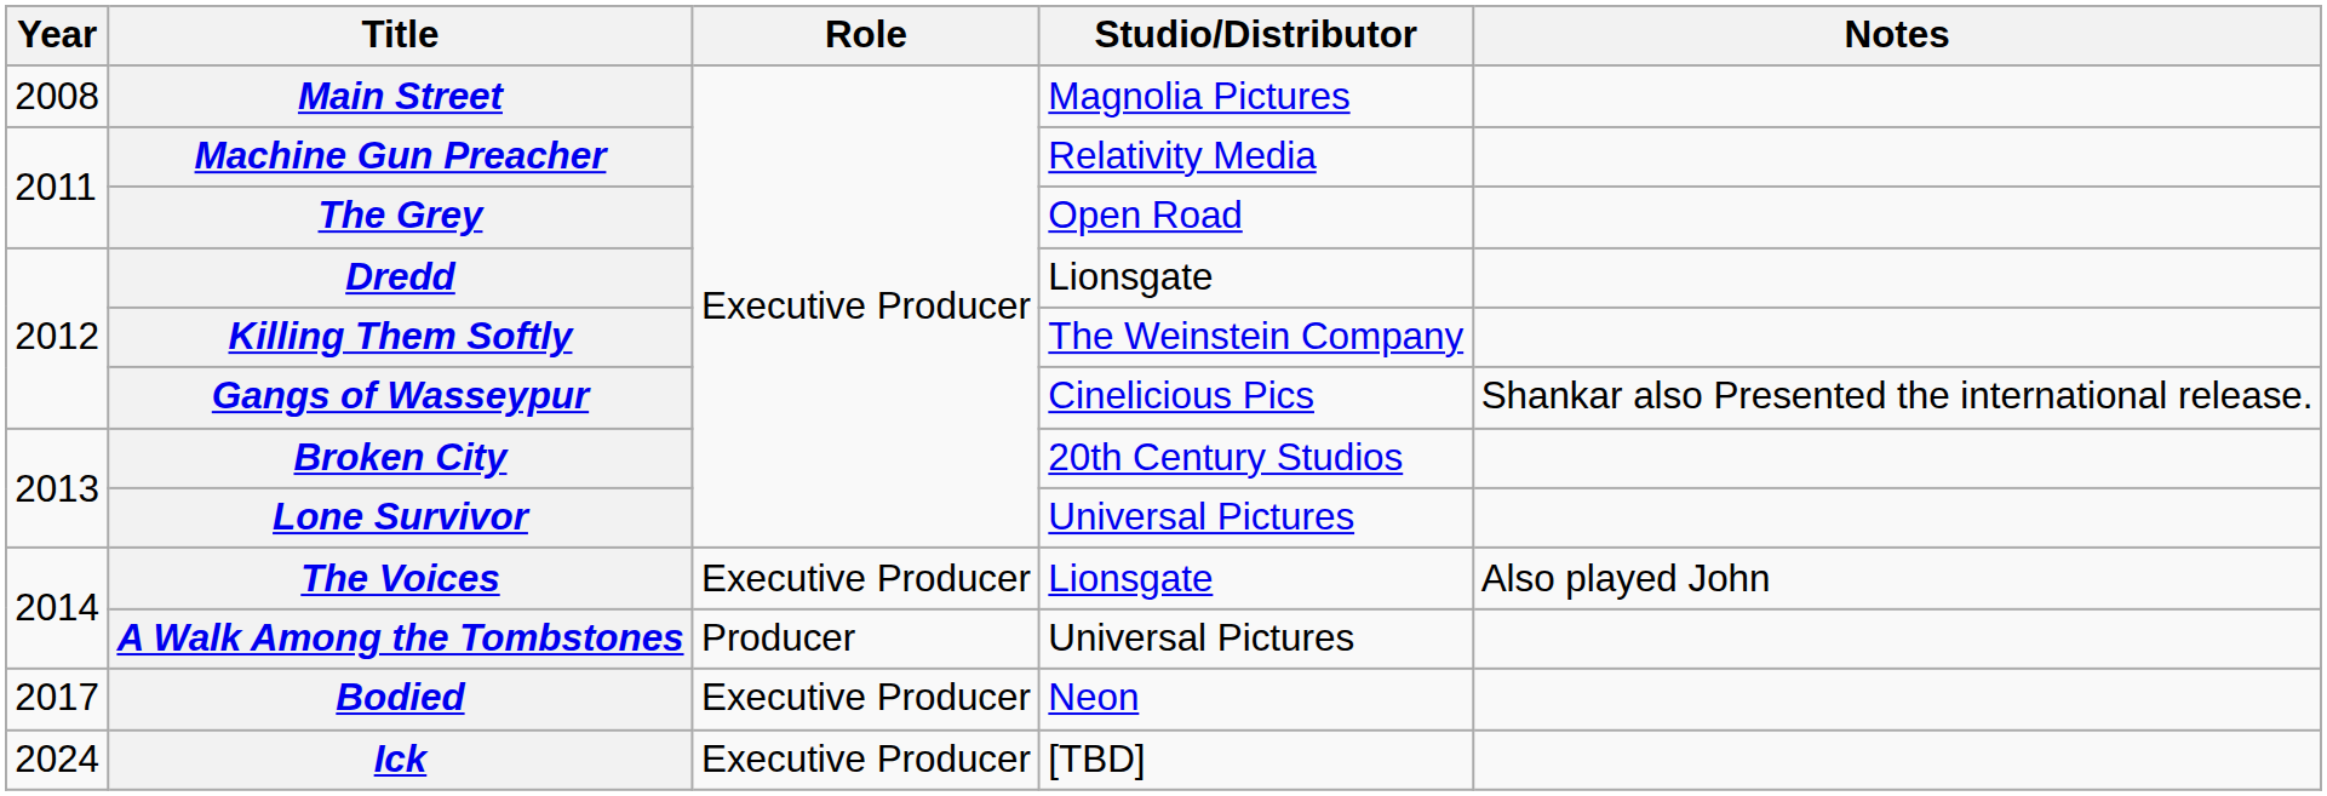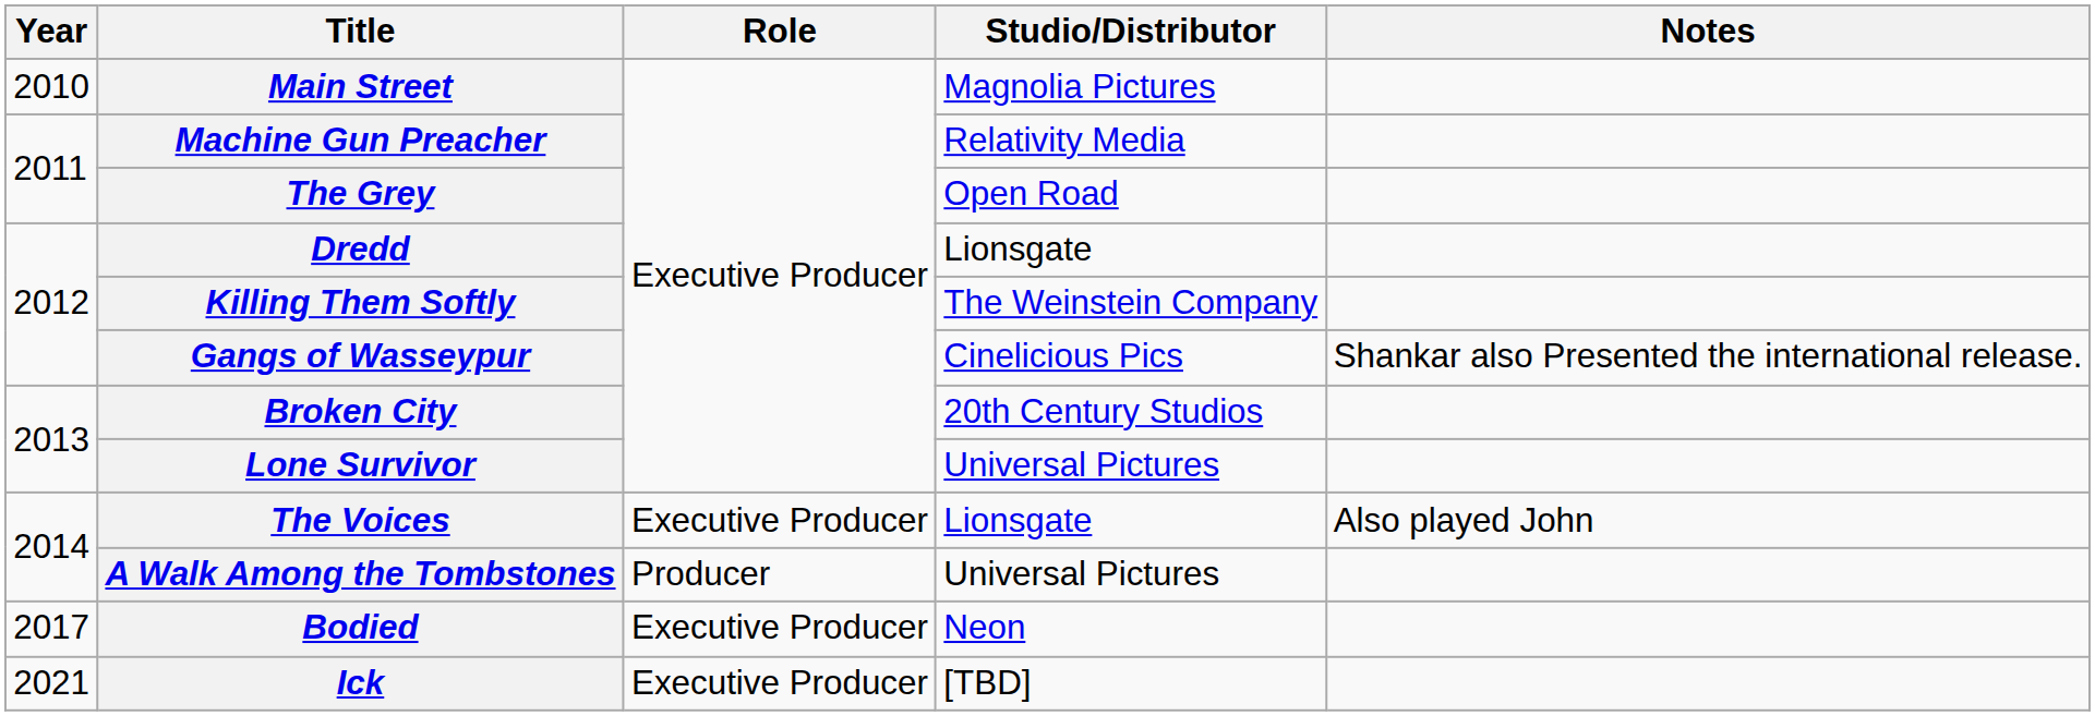Main Street | Year: 2008 -> 2010
Ick | Year: 2024 -> 2021
